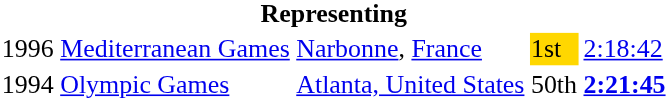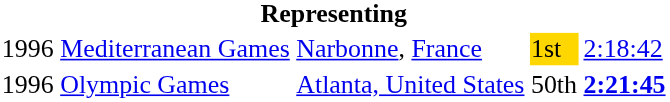Olympic Games | column 1: 1994 -> 1996
